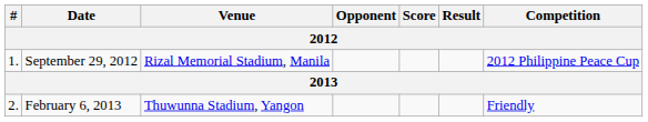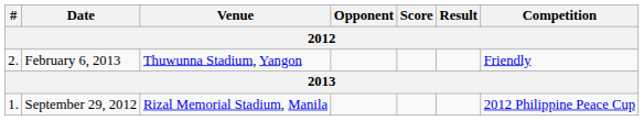rows swapped: September 29, 2012 <-> February 6, 2013
